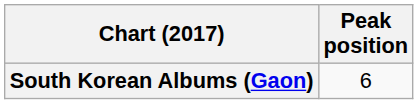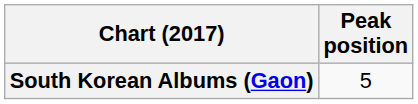South Korean Albums (Gaon) | Peak position: 6 -> 5
